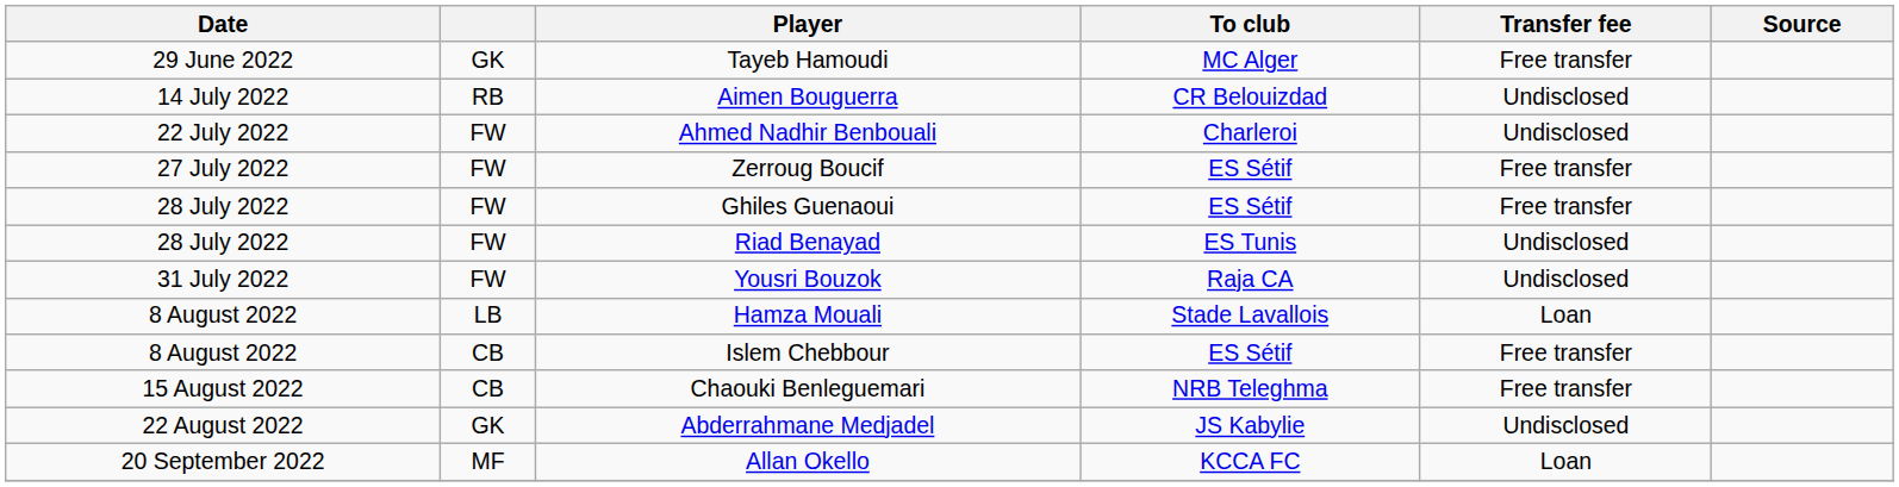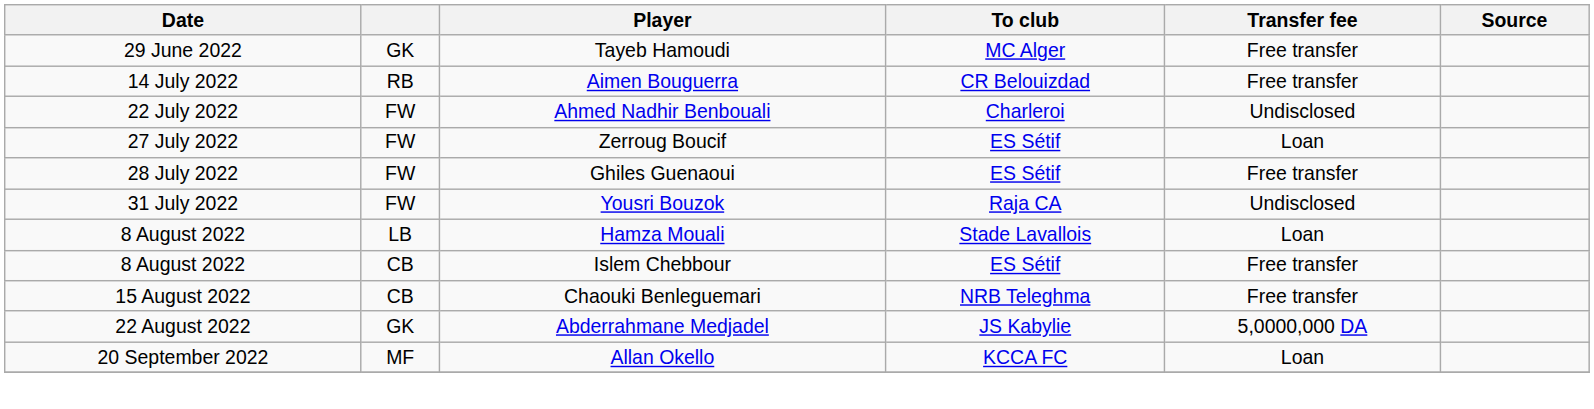Aimen Bouguerra | Transfer fee: Undisclosed -> Free transfer
Zerroug Boucif | Transfer fee: Free transfer -> Loan
- row: 28 July 2022 | FW | Riad Benayad | ES Tunis | Undisclosed
Abderrahmane Medjadel | Transfer fee: Undisclosed -> 5,0000,000 DA
